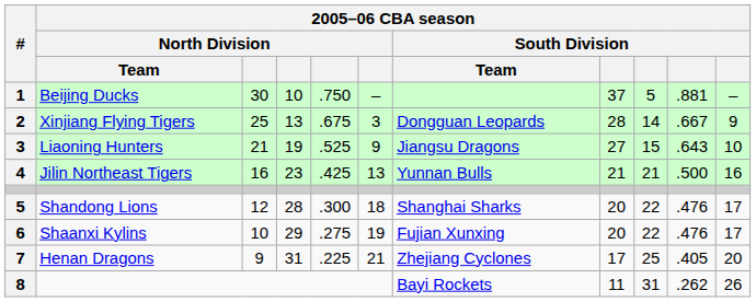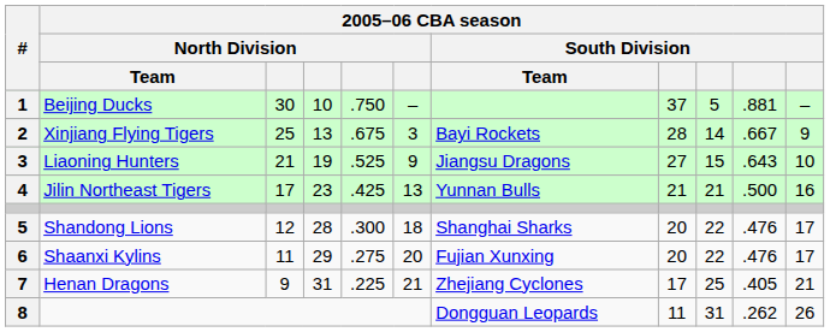2 | 2005–06 CBA season / South Division / Team: Dongguan Leopards -> Bayi Rockets
4 | column 3: 16 -> 17
6 | column 3: 10 -> 11
6 | column 6: 19 -> 20
7 | column 11: 20 -> 21
8 | 2005–06 CBA season / South Division / Team: Bayi Rockets -> Dongguan Leopards
